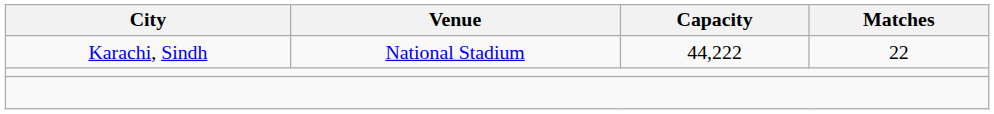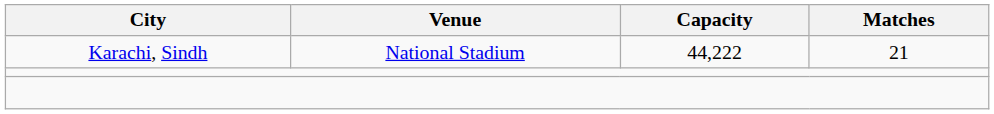Karachi, Sindh | Matches: 22 -> 21
